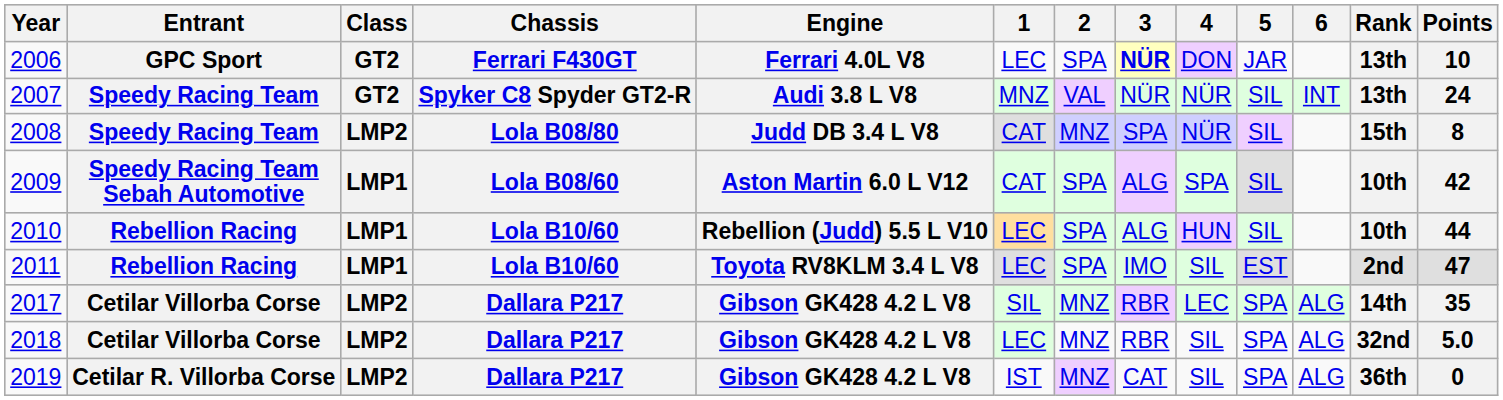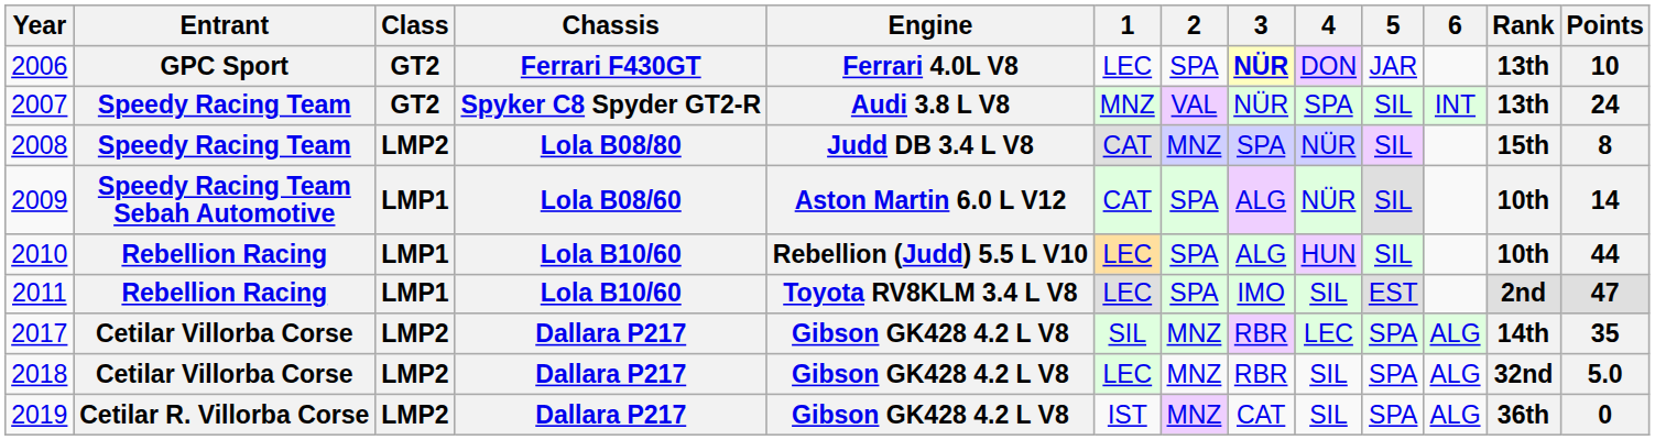2007 | 4: NÜR -> SPA
2009 | 4: SPA -> NÜR
2009 | Points: 42 -> 14
